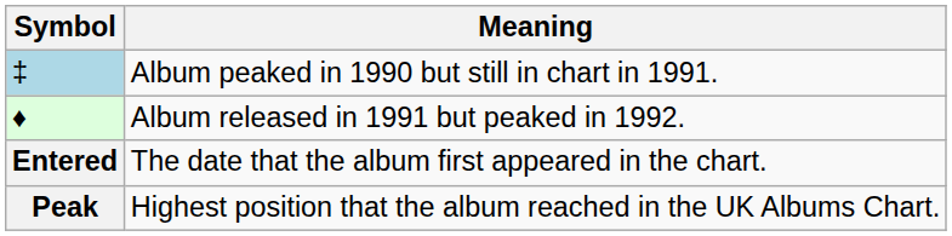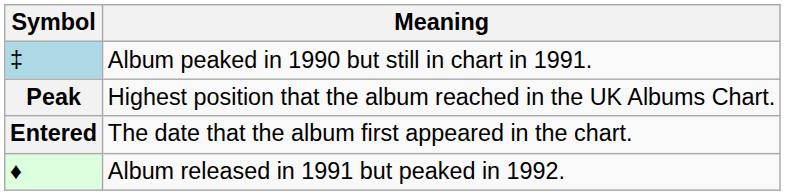rows swapped: ♦ <-> Peak
